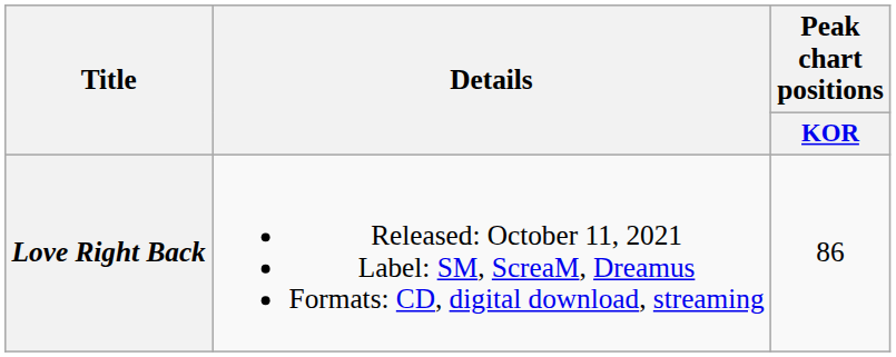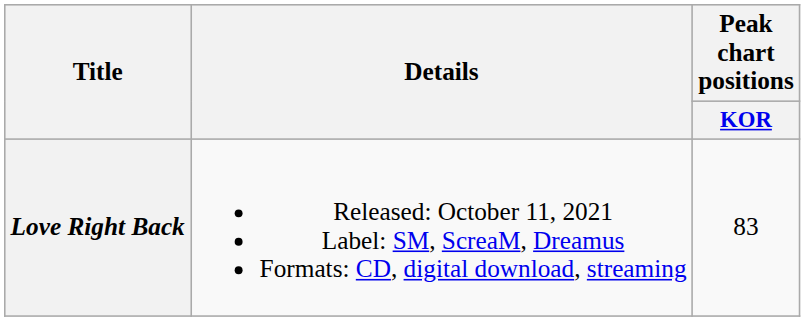Love Right Back | Peak chart positions / KOR: 86 -> 83
